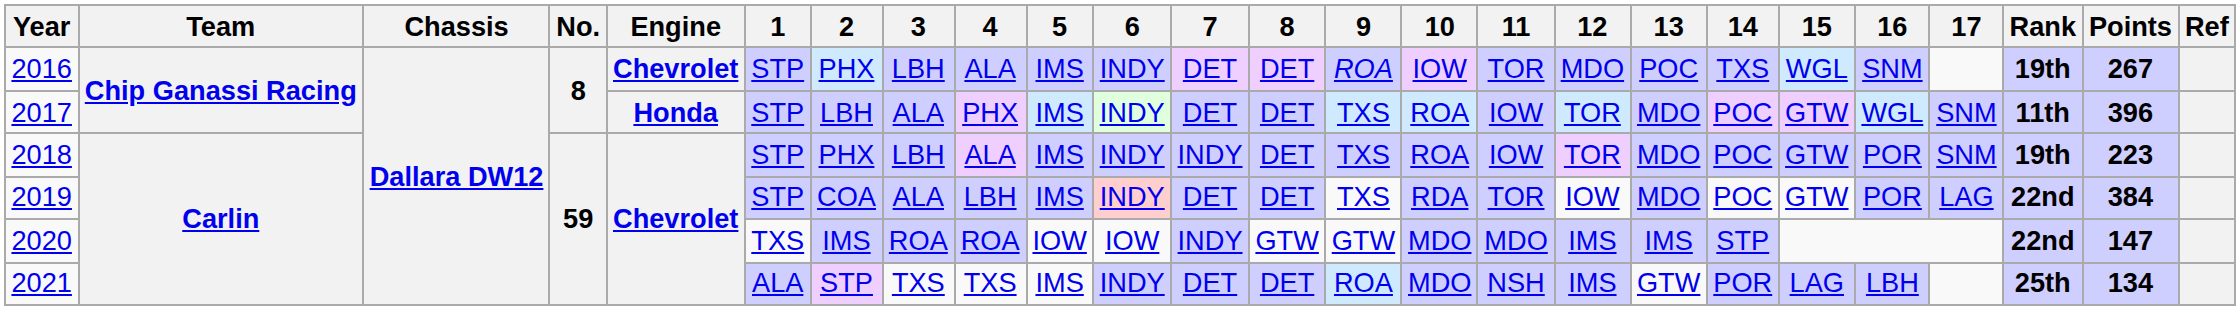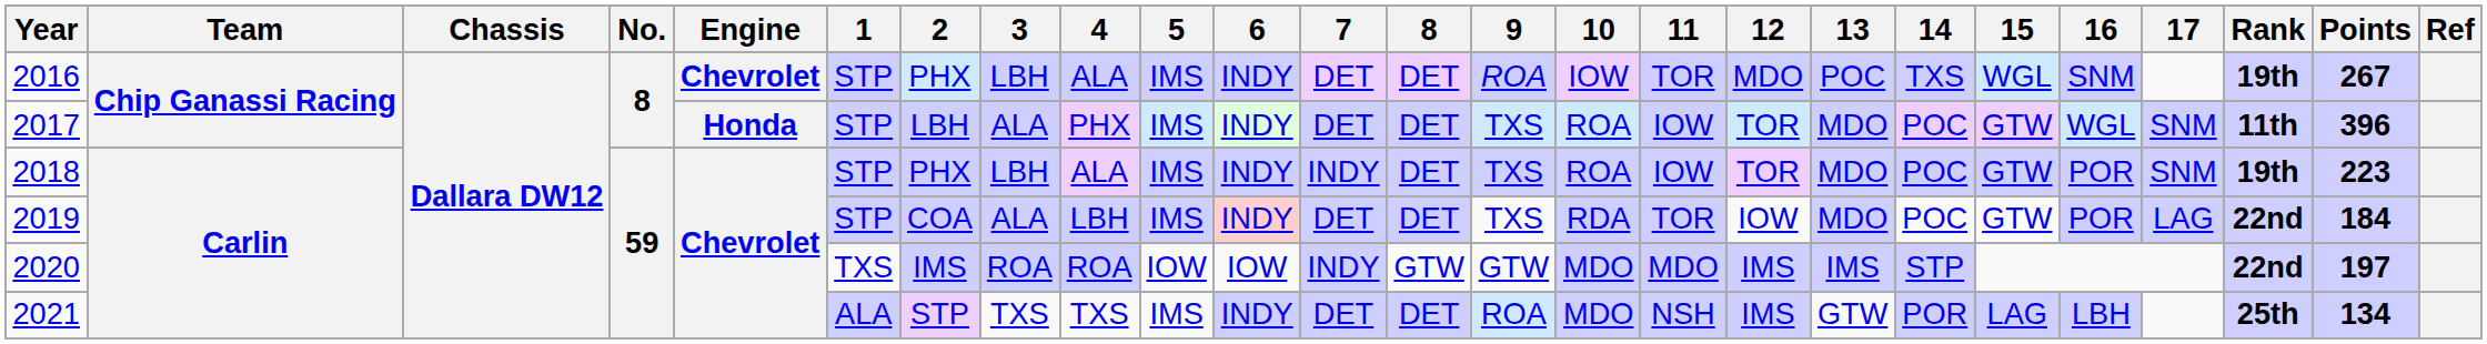2019 | Points: 384 -> 184
2020 | Points: 147 -> 197
